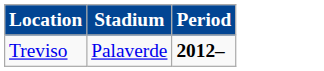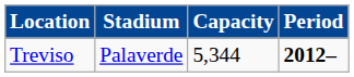+ column: Capacity | 5,344
